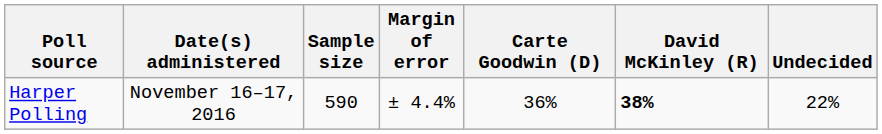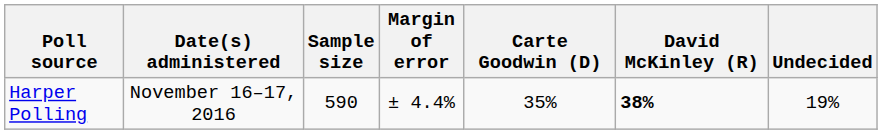Harper Polling | Carte Goodwin (D): 36% -> 35%
Harper Polling | Undecided: 22% -> 19%
